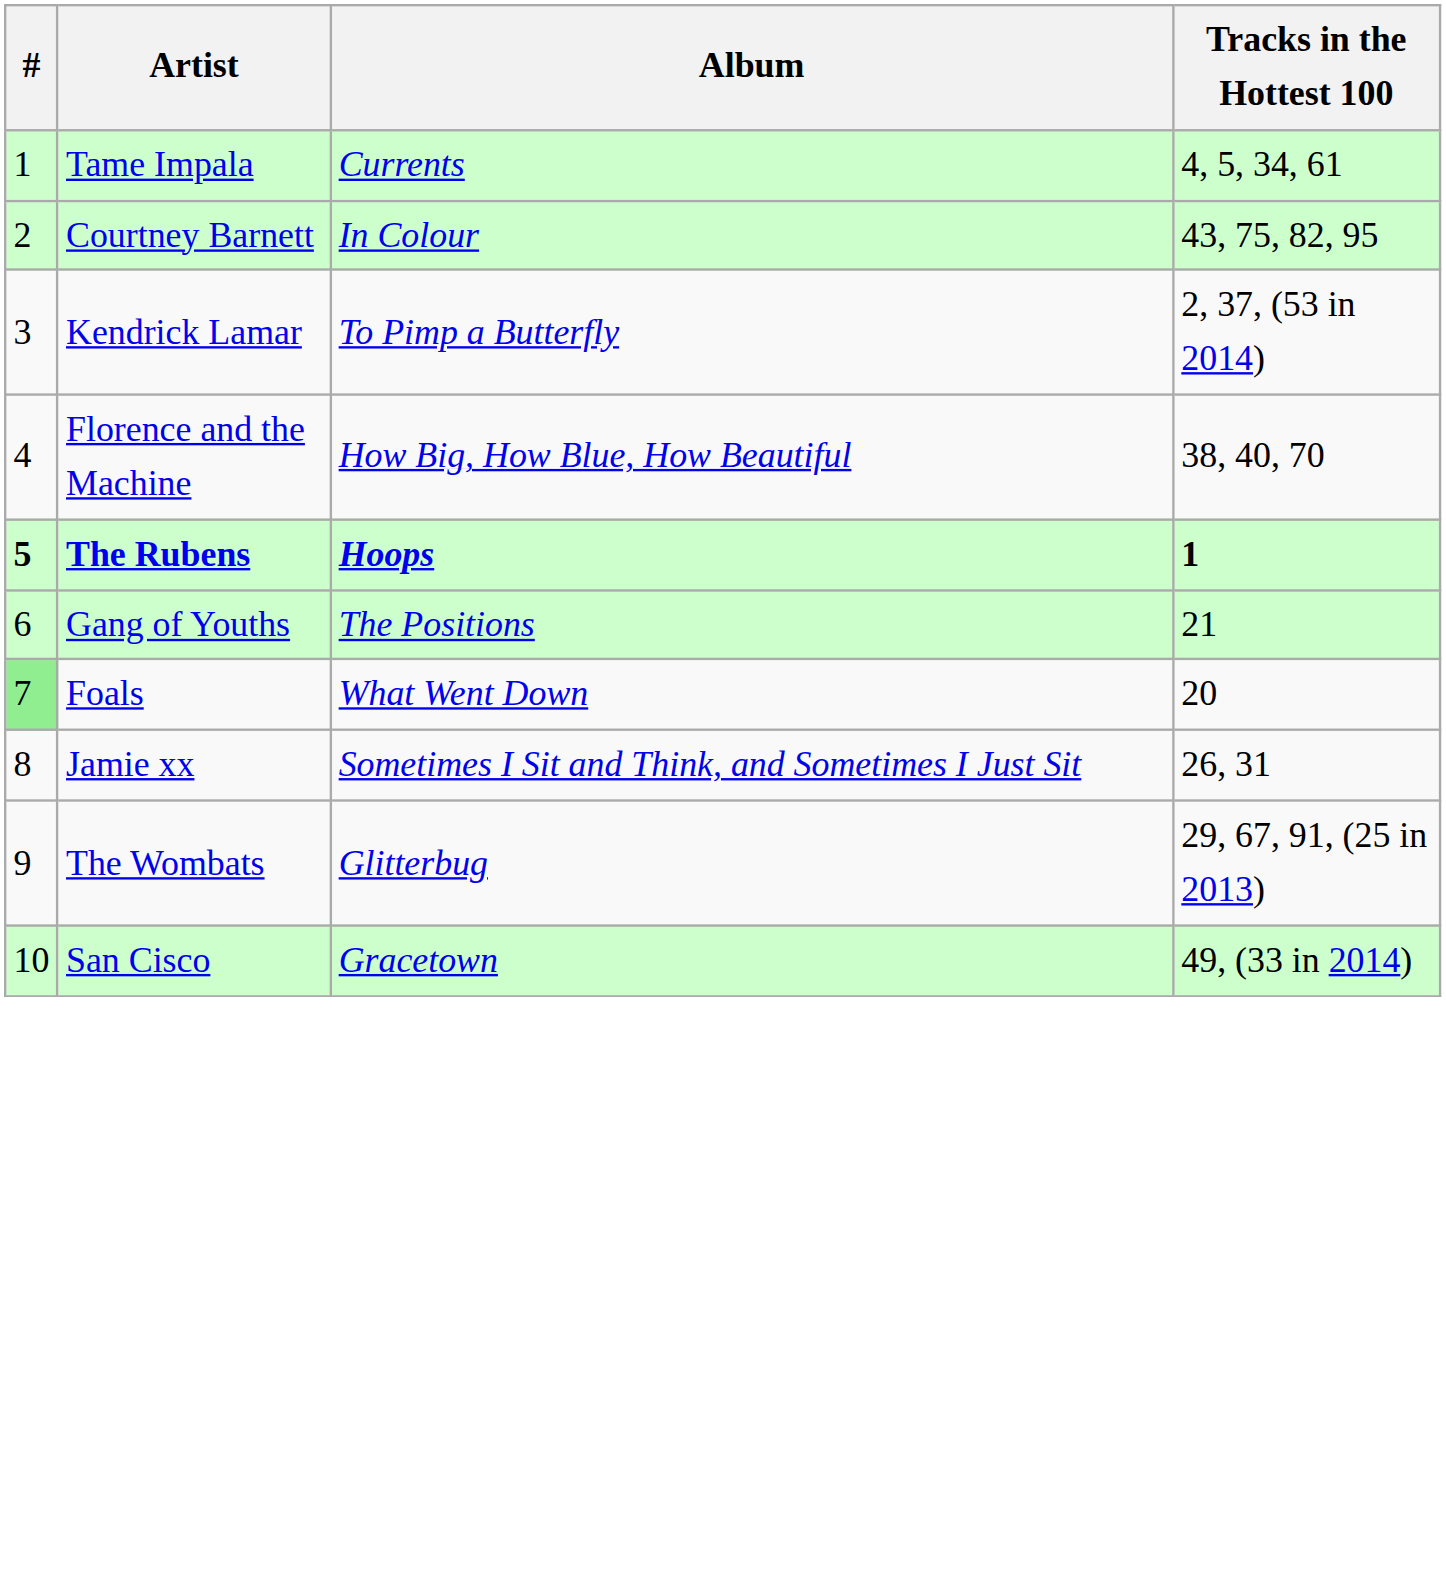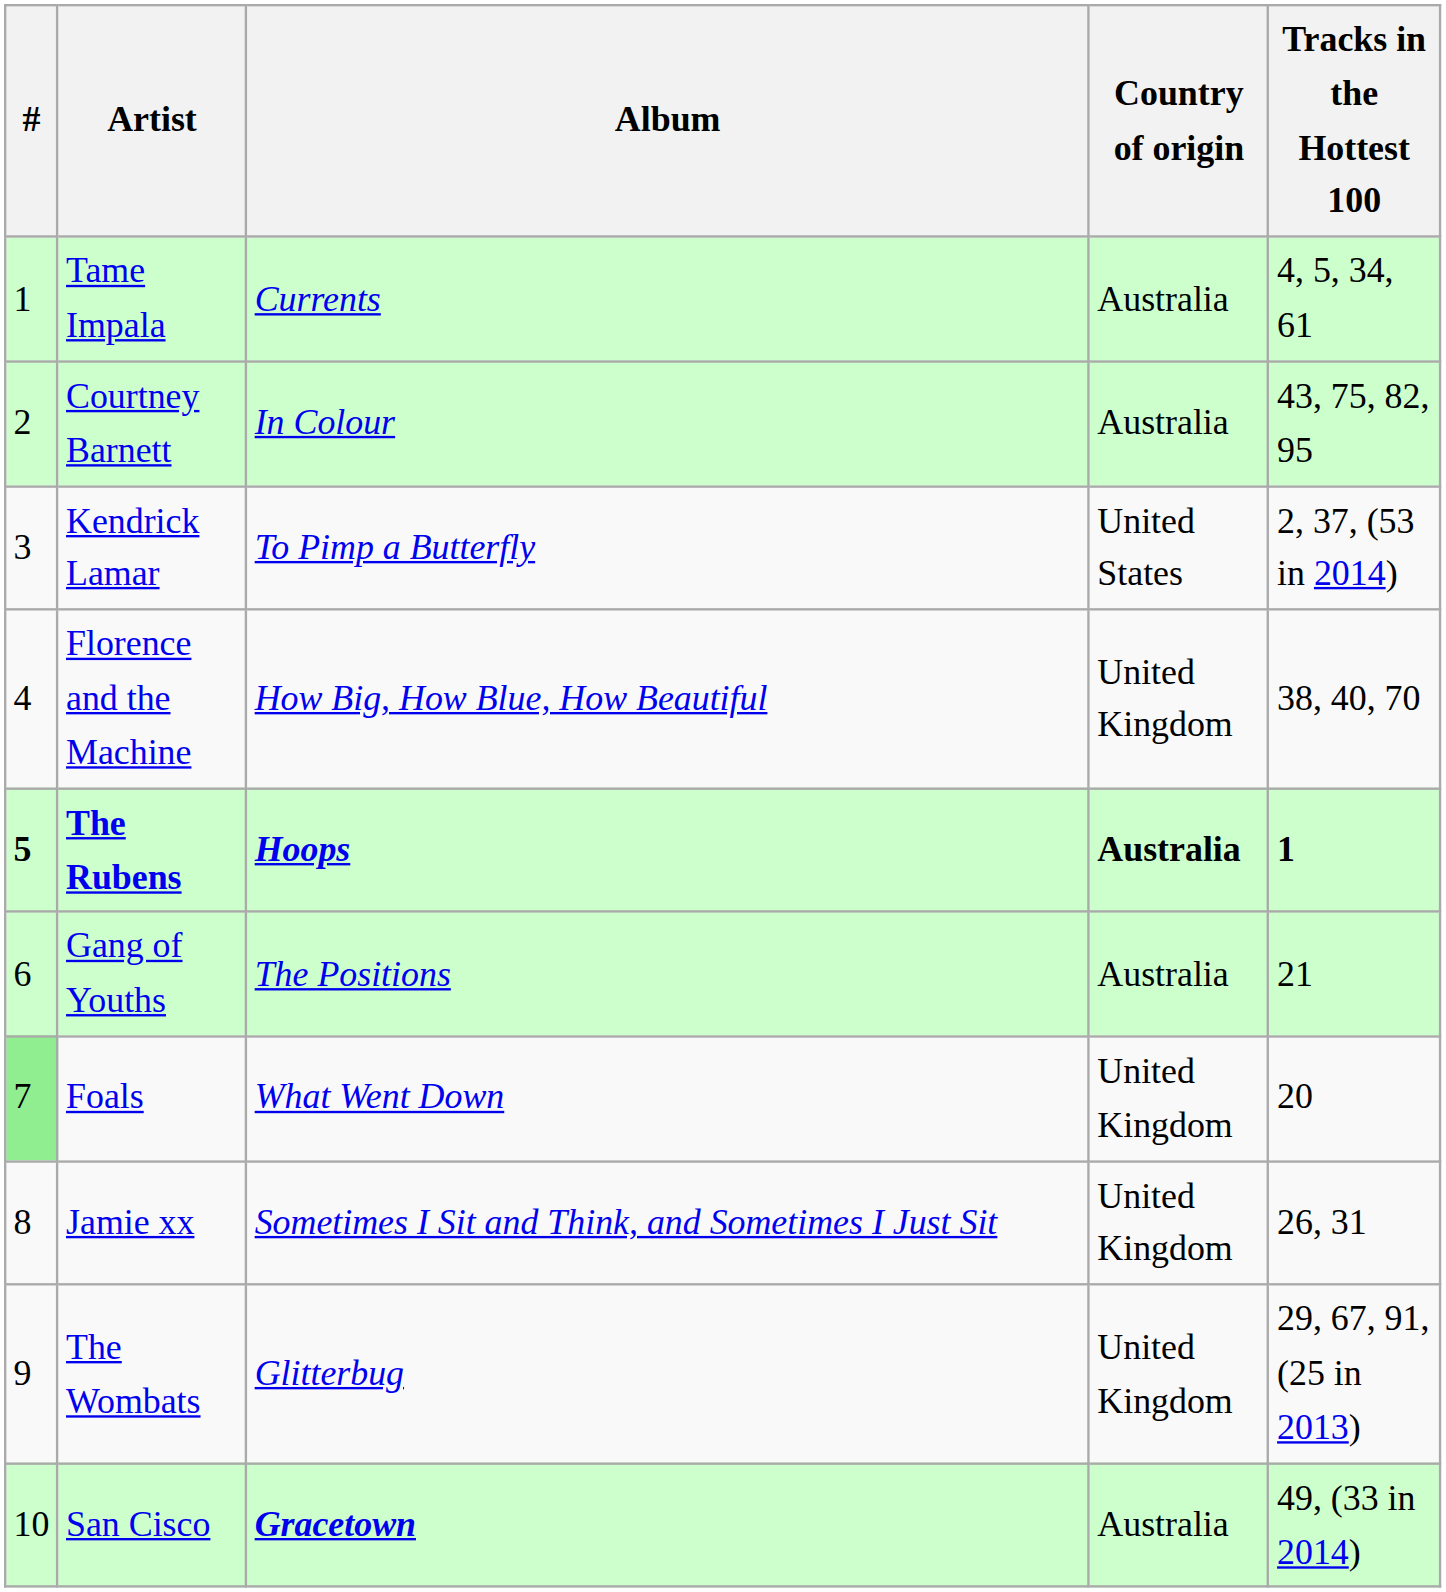+ column: Country of origin | Australia | Australia | United States | United Kingdom | Australia | Australia | United Kingdom | United Kingdom | United Kingdom | Australia
San Cisco | Album: normal -> bold
